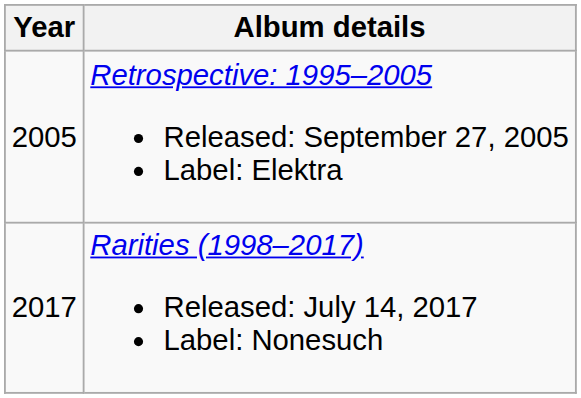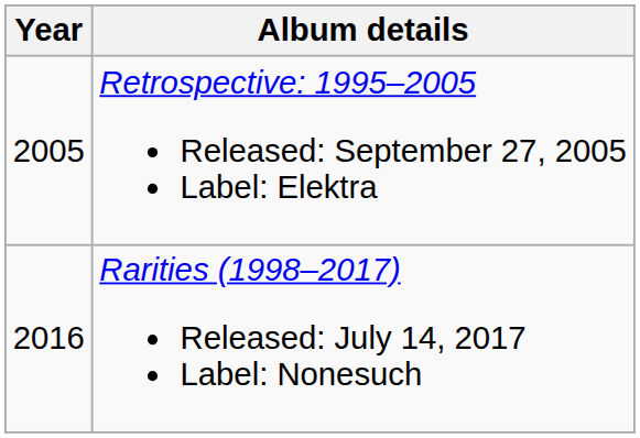Rarities (1998–2017) Released: July 14, 2017 Label: Nonesuch | Year: 2017 -> 2016
